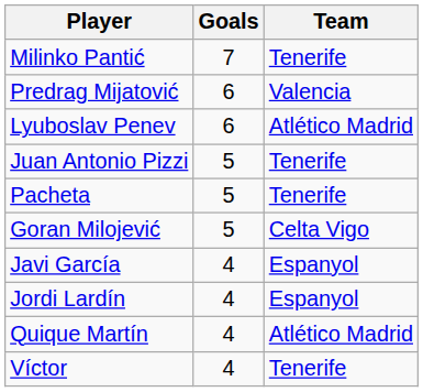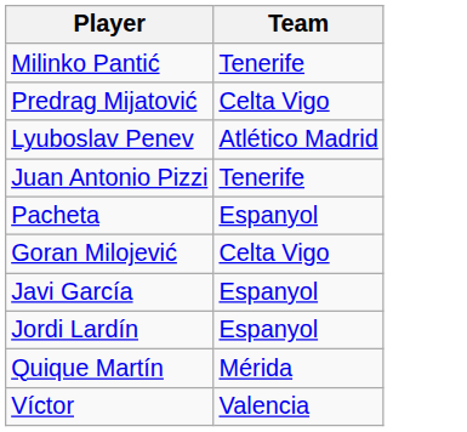- column: Goals | 7 | 6 | 6 | 5 | 5 | 5 | 4 | 4 | 4 | 4
Predrag Mijatović | Team: Valencia -> Celta Vigo
Pacheta | Team: Tenerife -> Espanyol
Quique Martín | Team: Atlético Madrid -> Mérida
Víctor | Team: Tenerife -> Valencia
